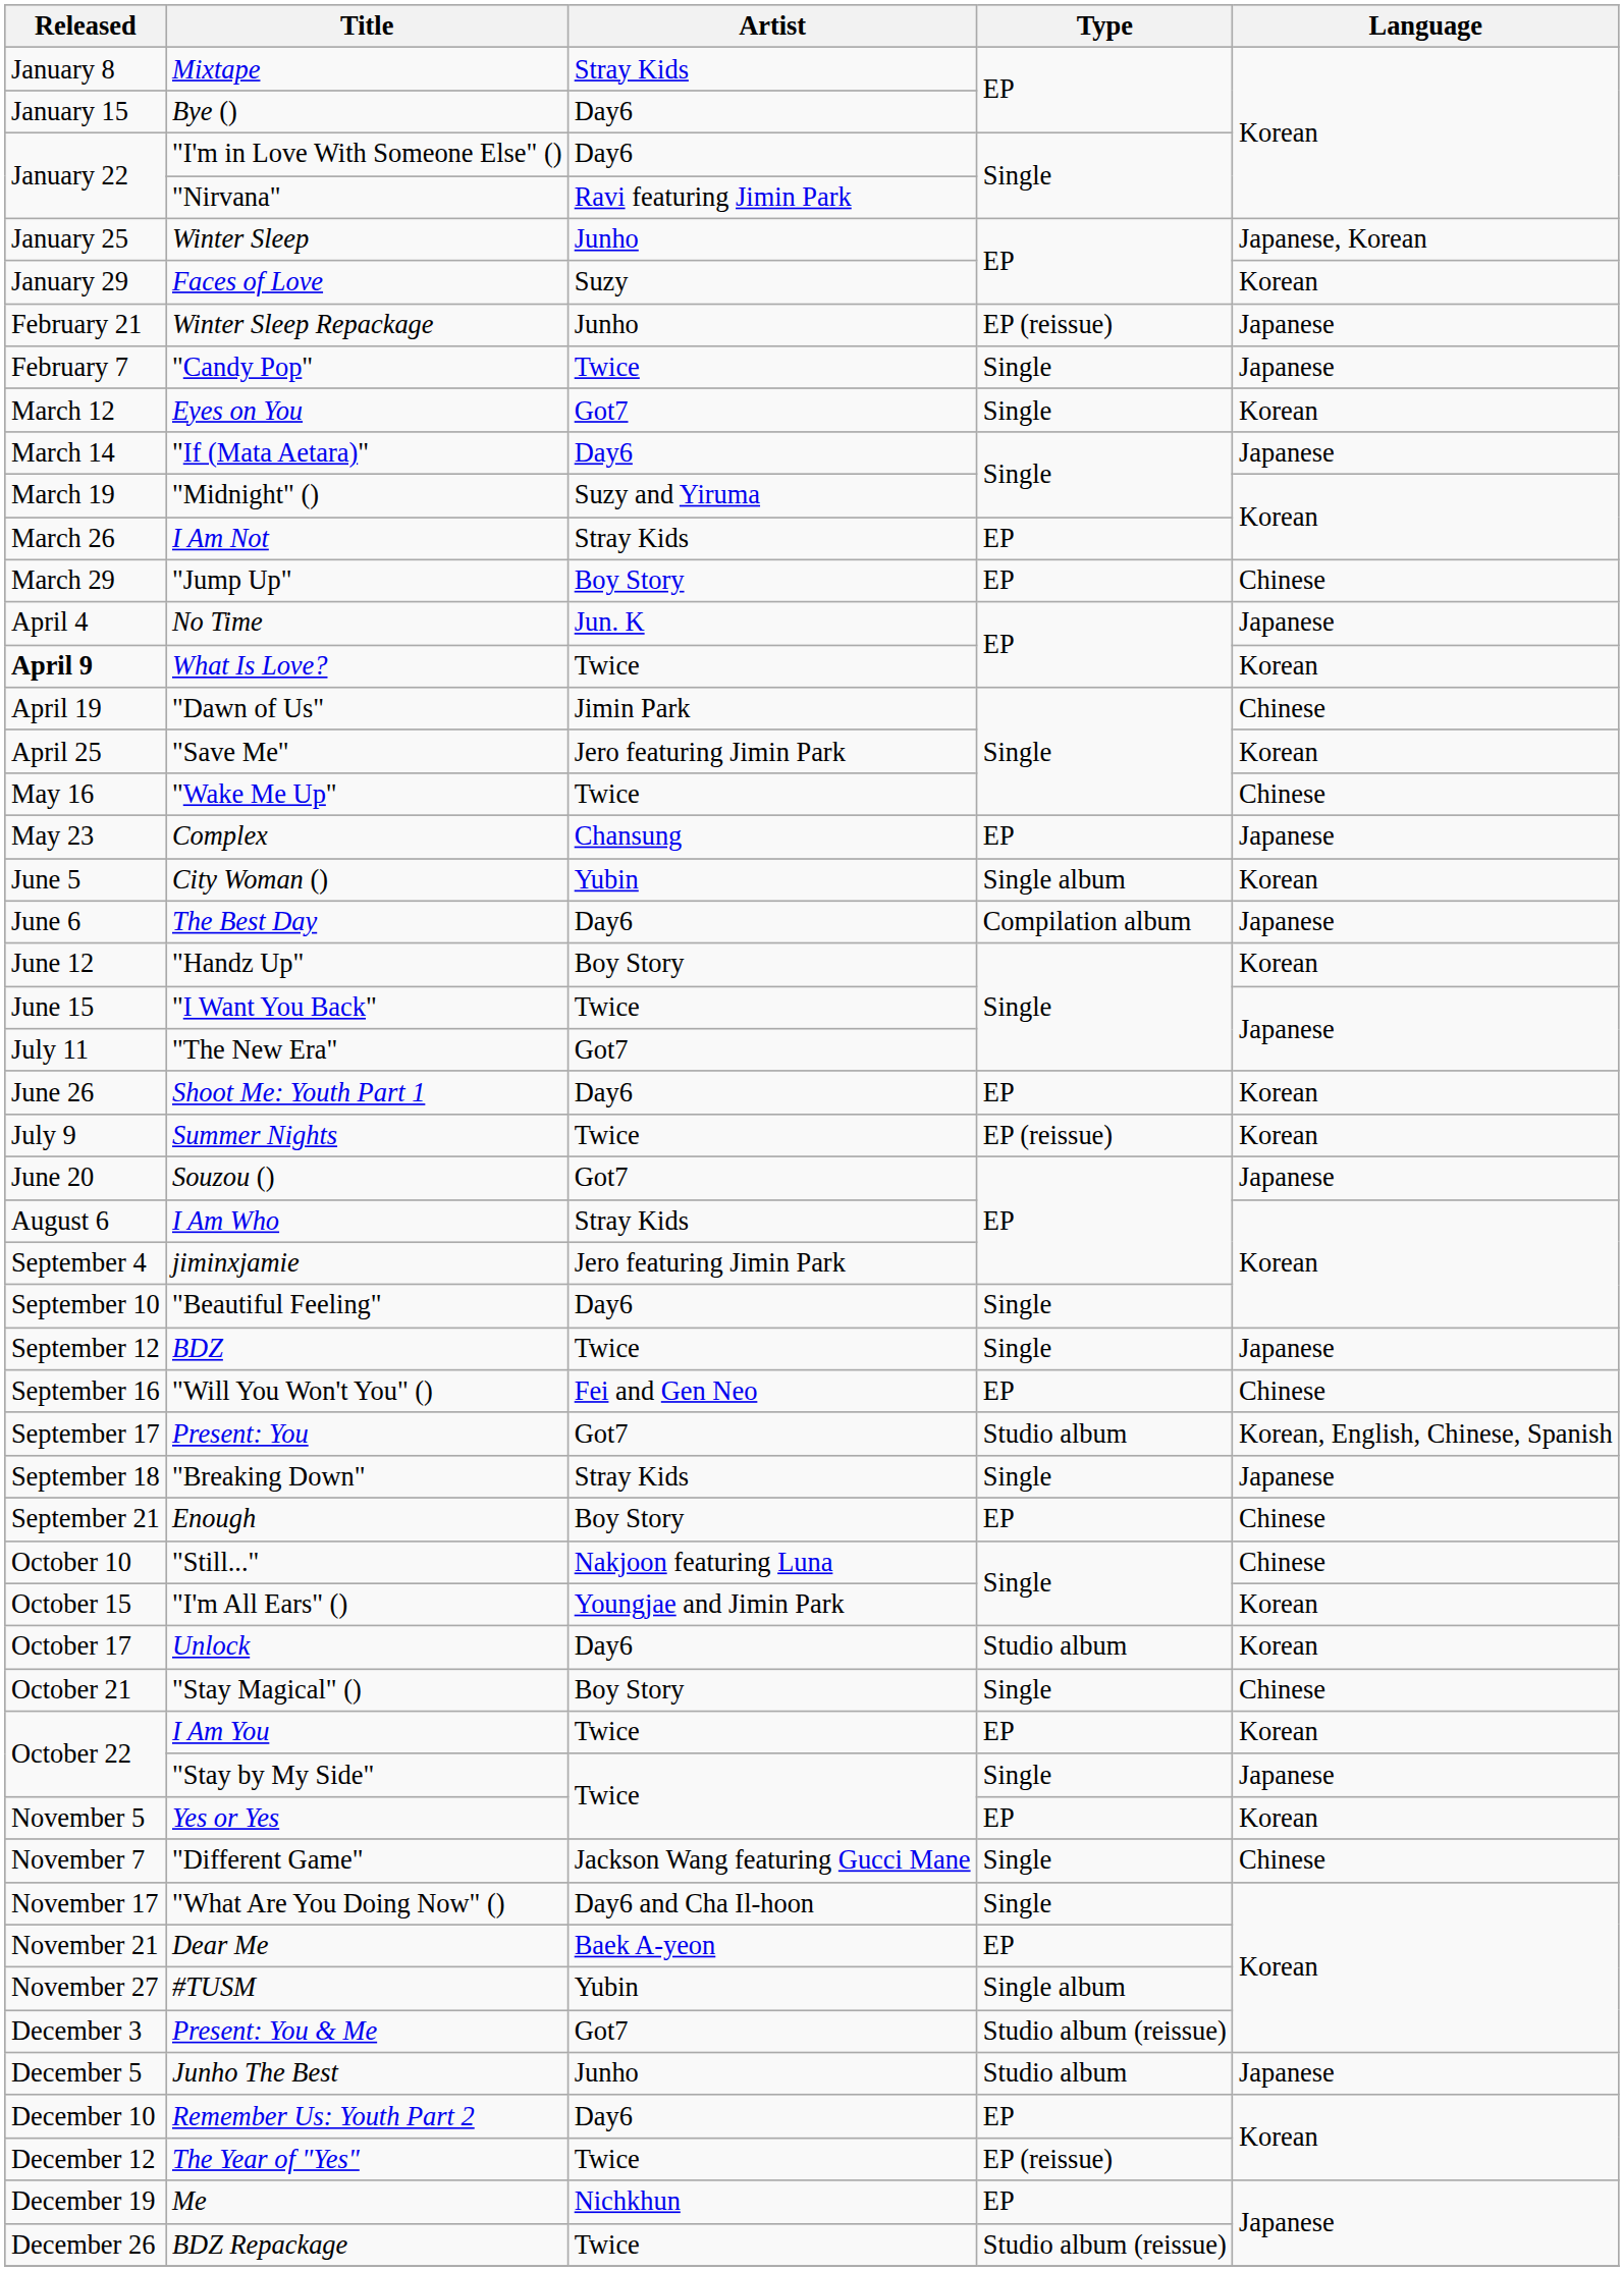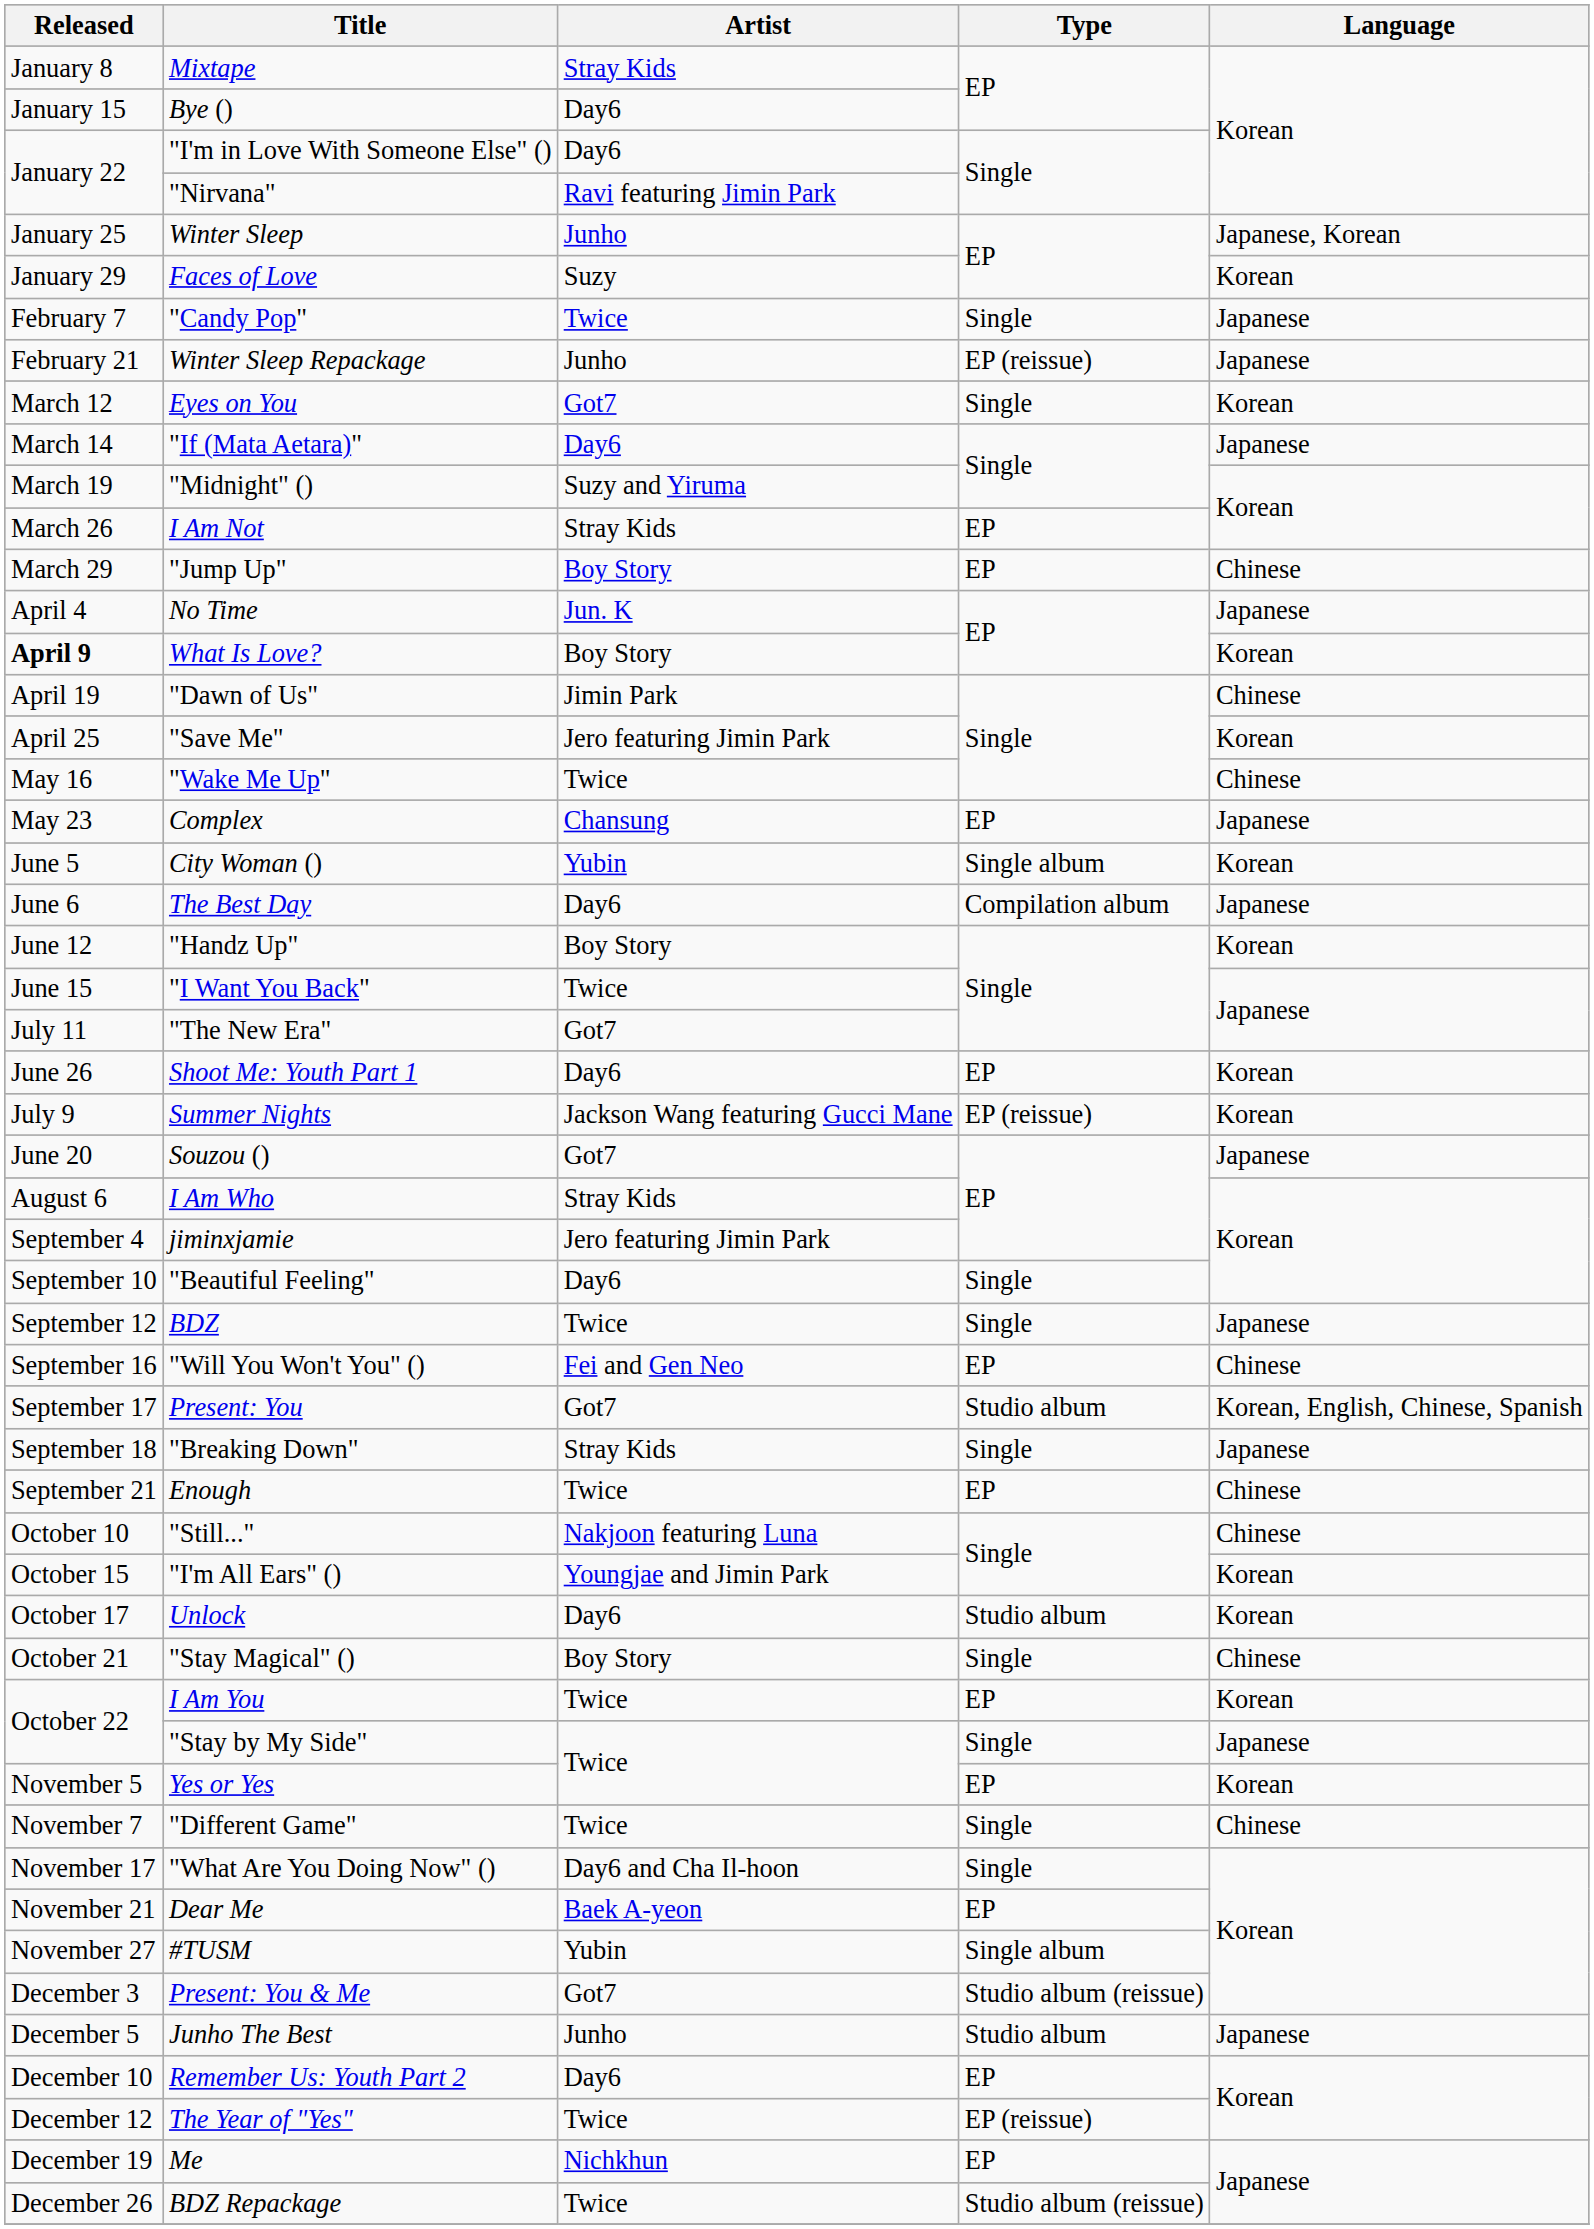rows swapped: "Candy Pop" <-> Winter Sleep Repackage
What Is Love? | Artist: Twice -> Boy Story
Summer Nights | Artist: Twice -> Jackson Wang featuring Gucci Mane
Enough | Artist: Boy Story -> Twice
"Different Game" | Artist: Jackson Wang featuring Gucci Mane -> Twice
